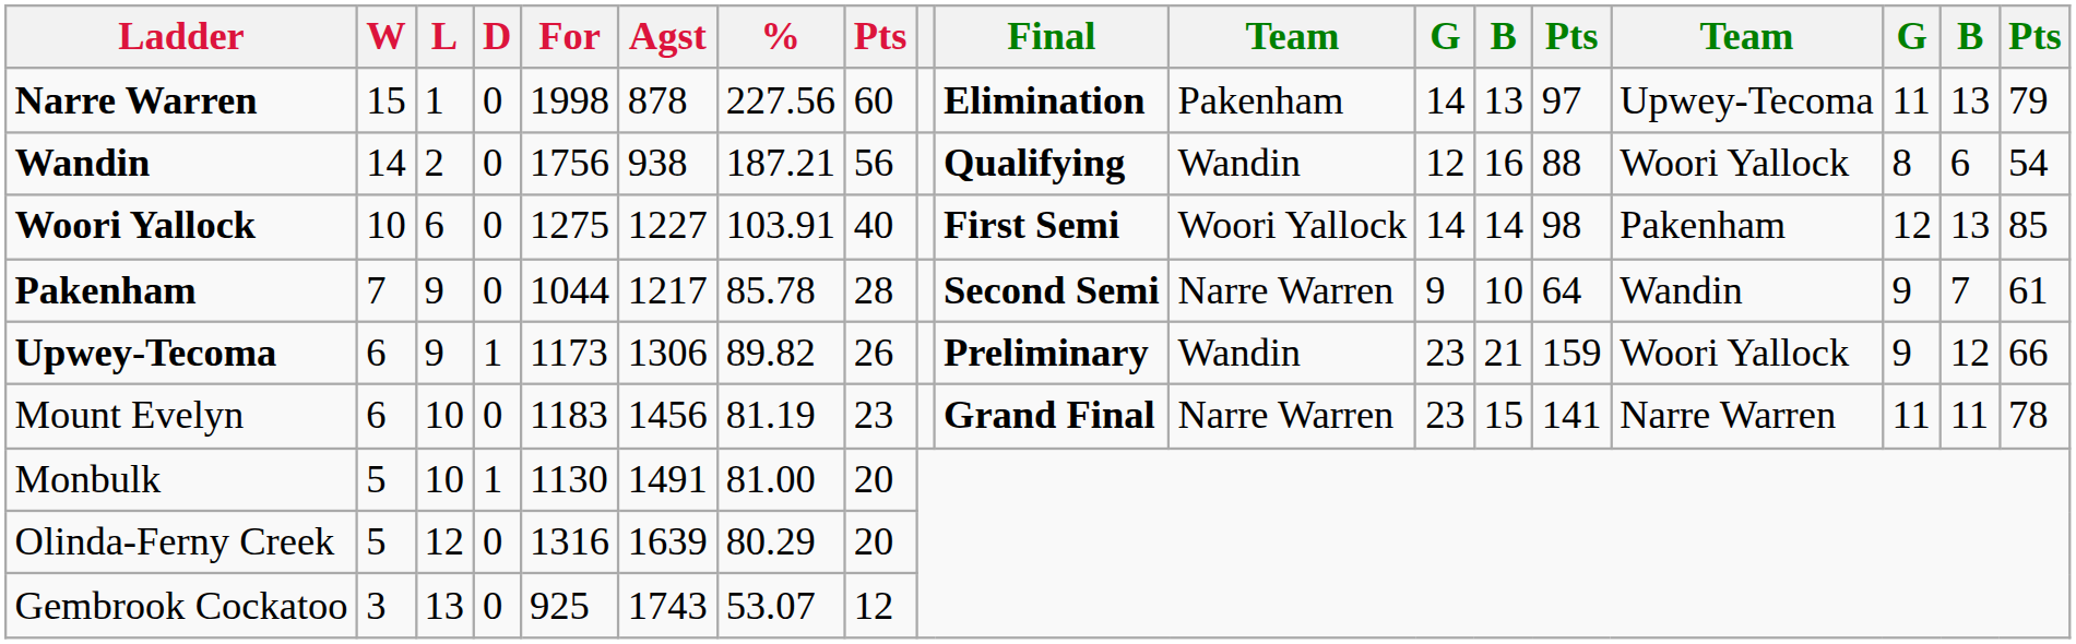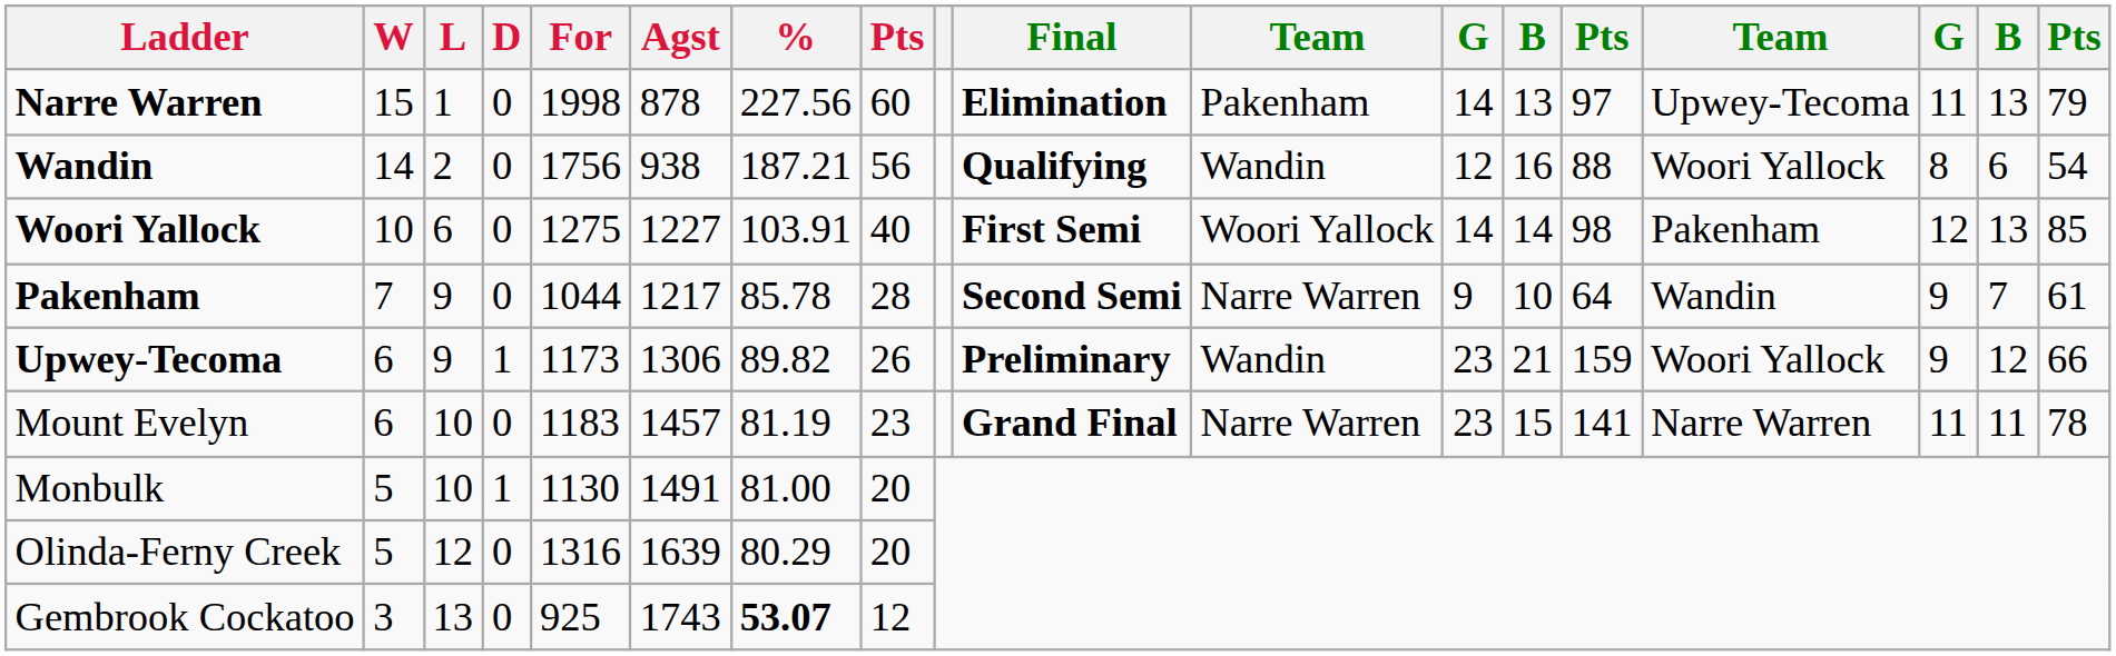Mount Evelyn | Agst: 1456 -> 1457
Gembrook Cockatoo | %: normal -> bold
